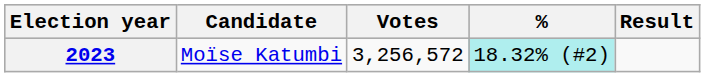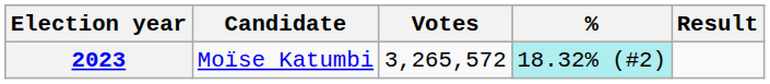2023 | Votes: 3,256,572 -> 3,265,572
